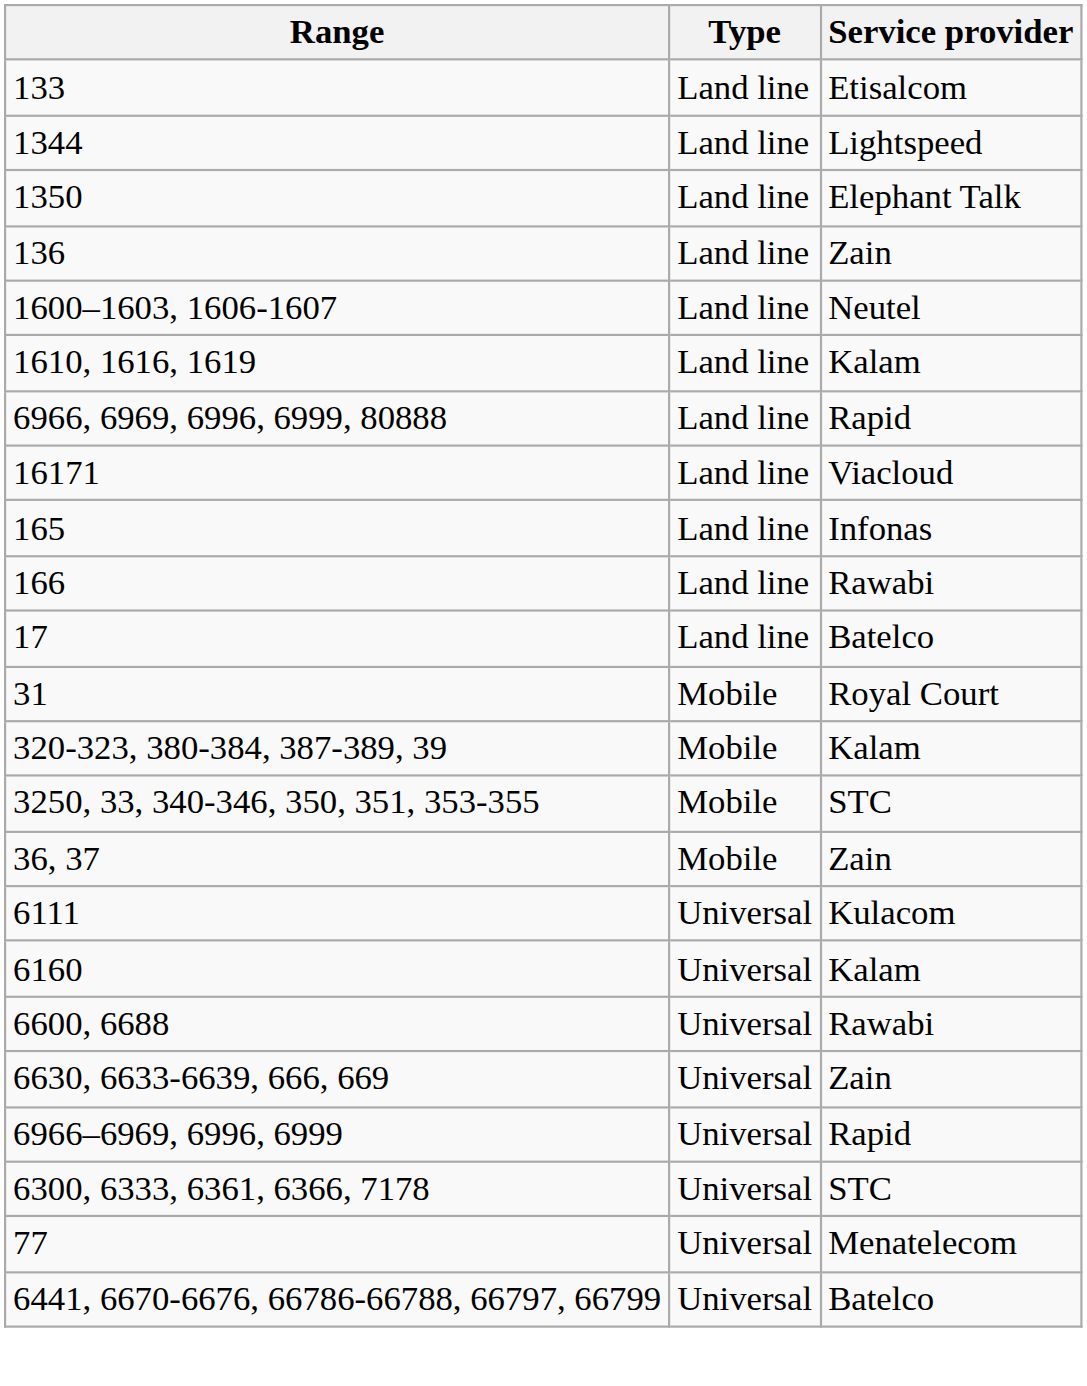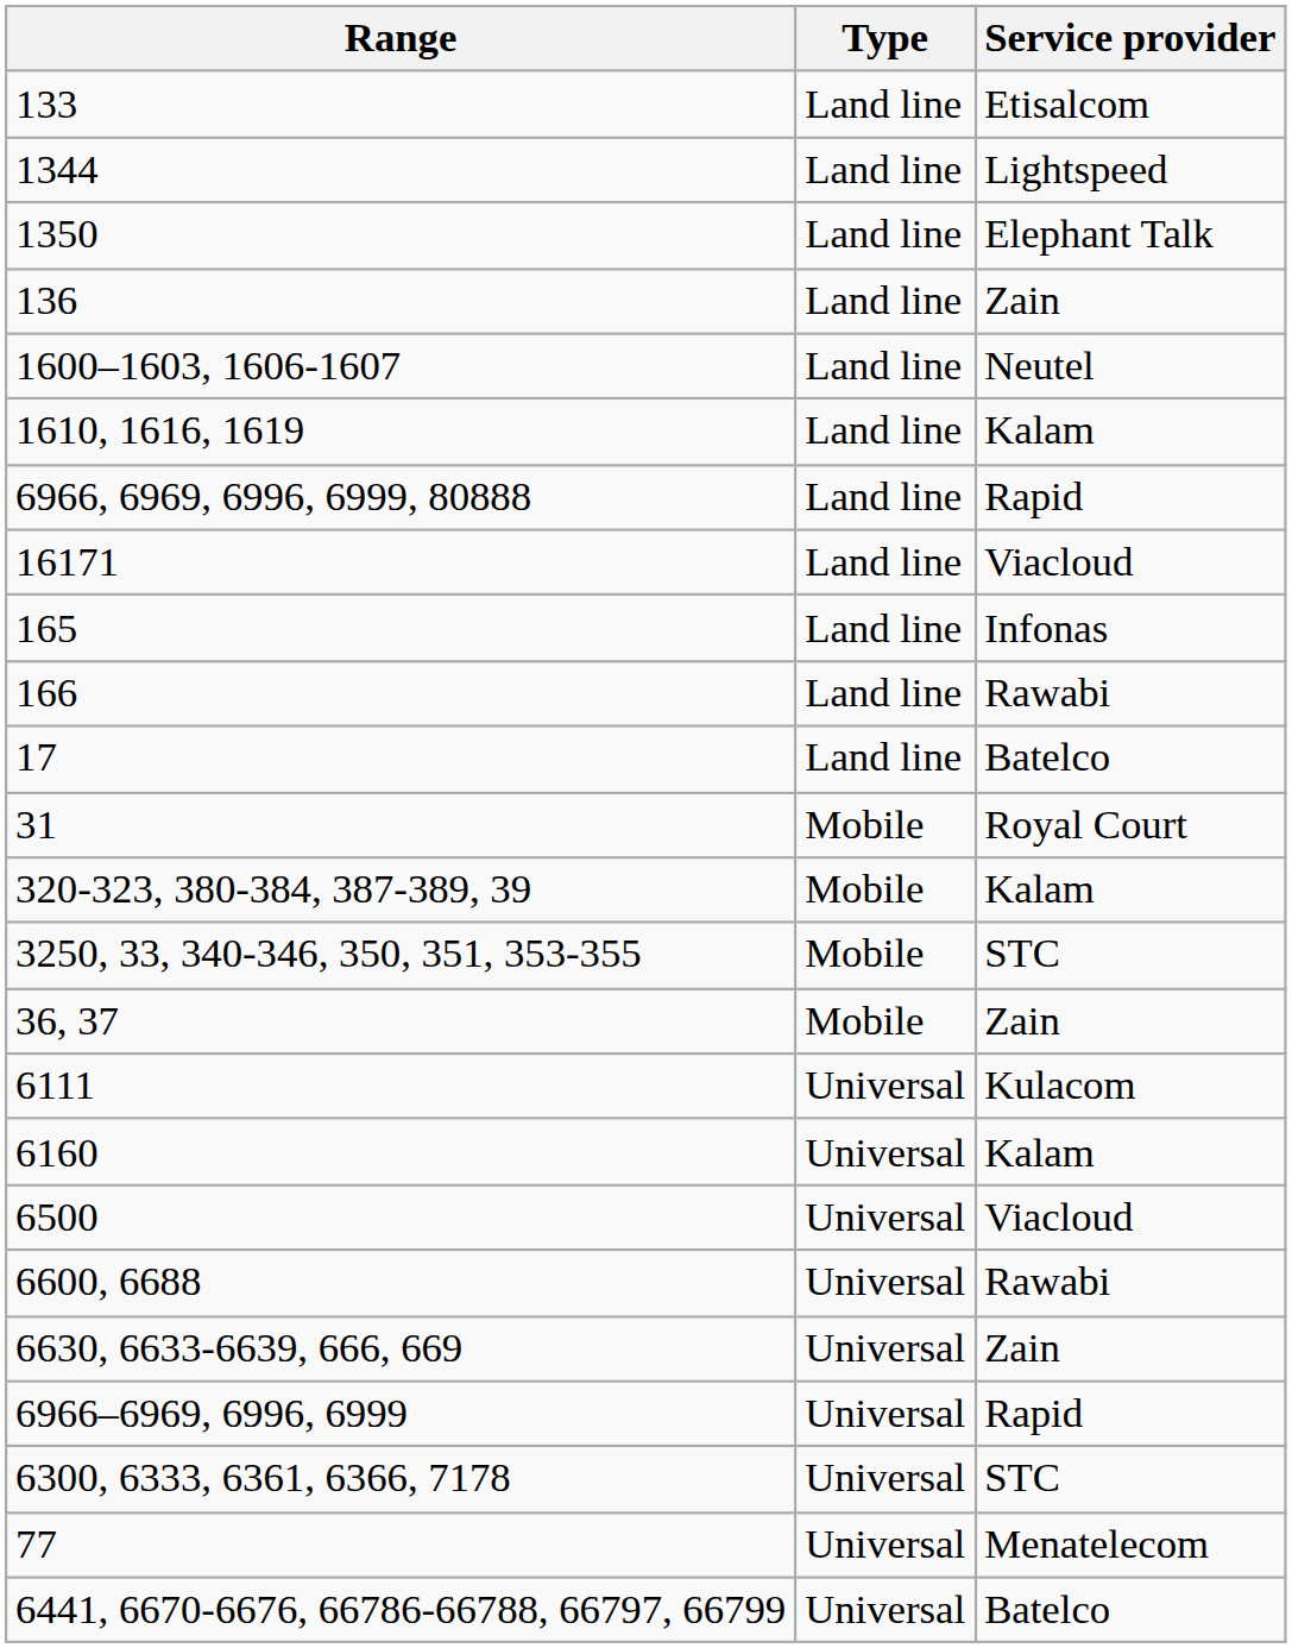+ row: 6500 | Universal | Viacloud
